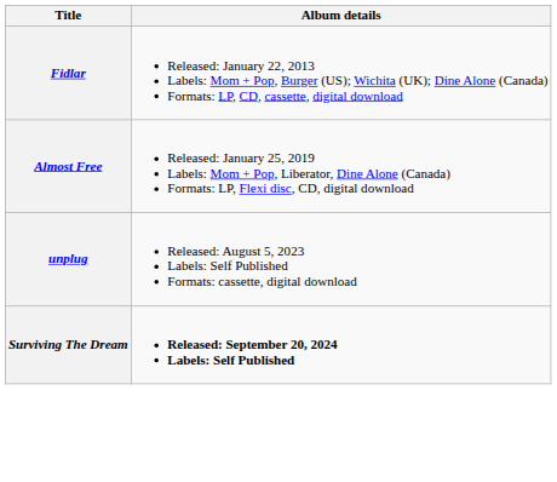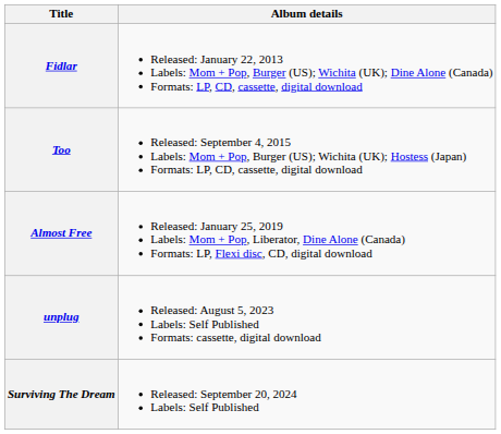+ row: Too | Released: September 4, 2015 Labels: Mom + Pop, Burger (US); Wichita (UK); Hostess (Japan) Formats: LP, CD, cassette, digital download
Surviving The Dream | Album details: bold -> normal
